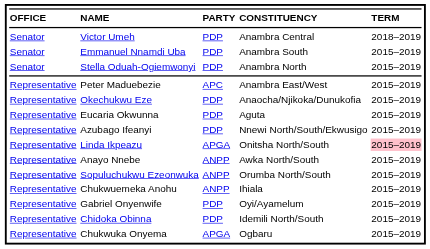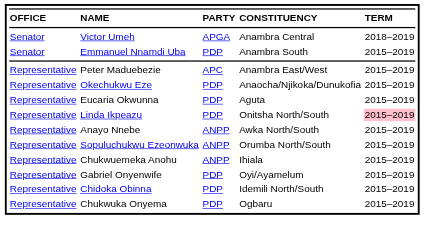Victor Umeh | column 3: PDP -> APGA
- row: Senator | Stella Oduah-Ogiemwonyi | PDP | Anambra North | 2015–2019
- row: Representative | Azubago Ifeanyi | PDP | Nnewi North/South/Ekwusigo | 2015–2019
Linda Ikpeazu | column 3: APGA -> PDP
Chukwuka Onyema | column 3: APGA -> PDP
